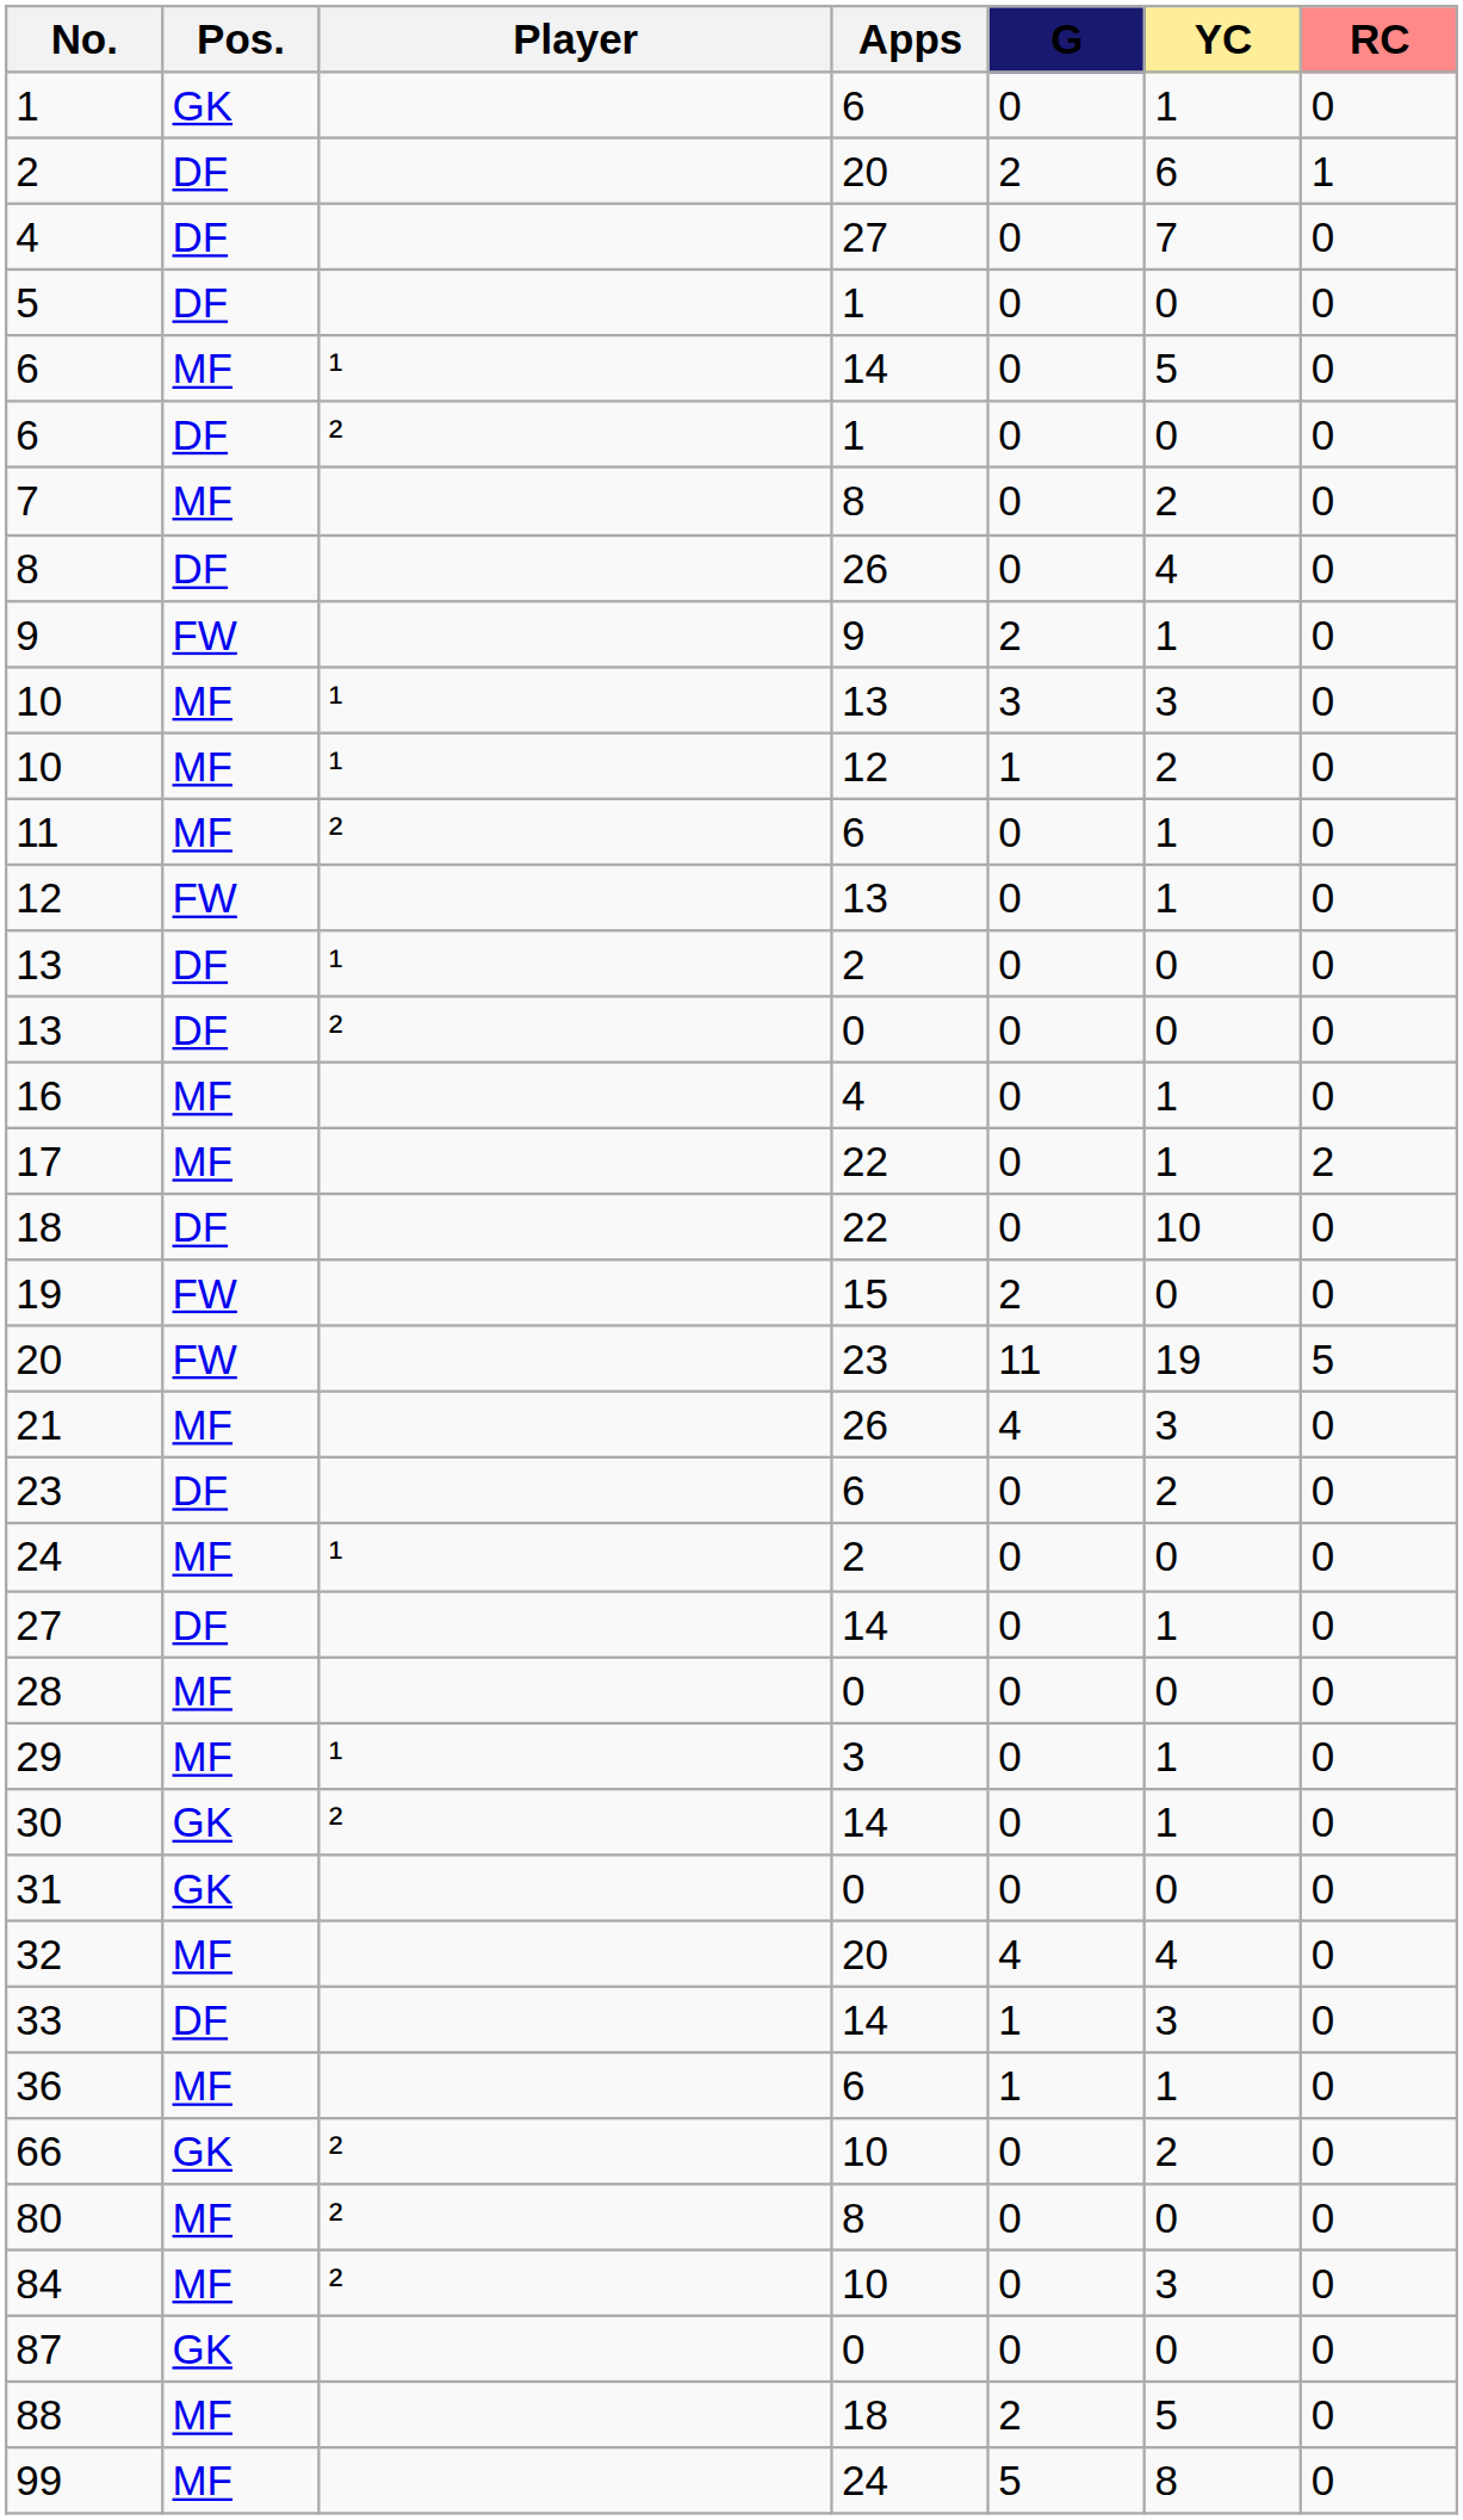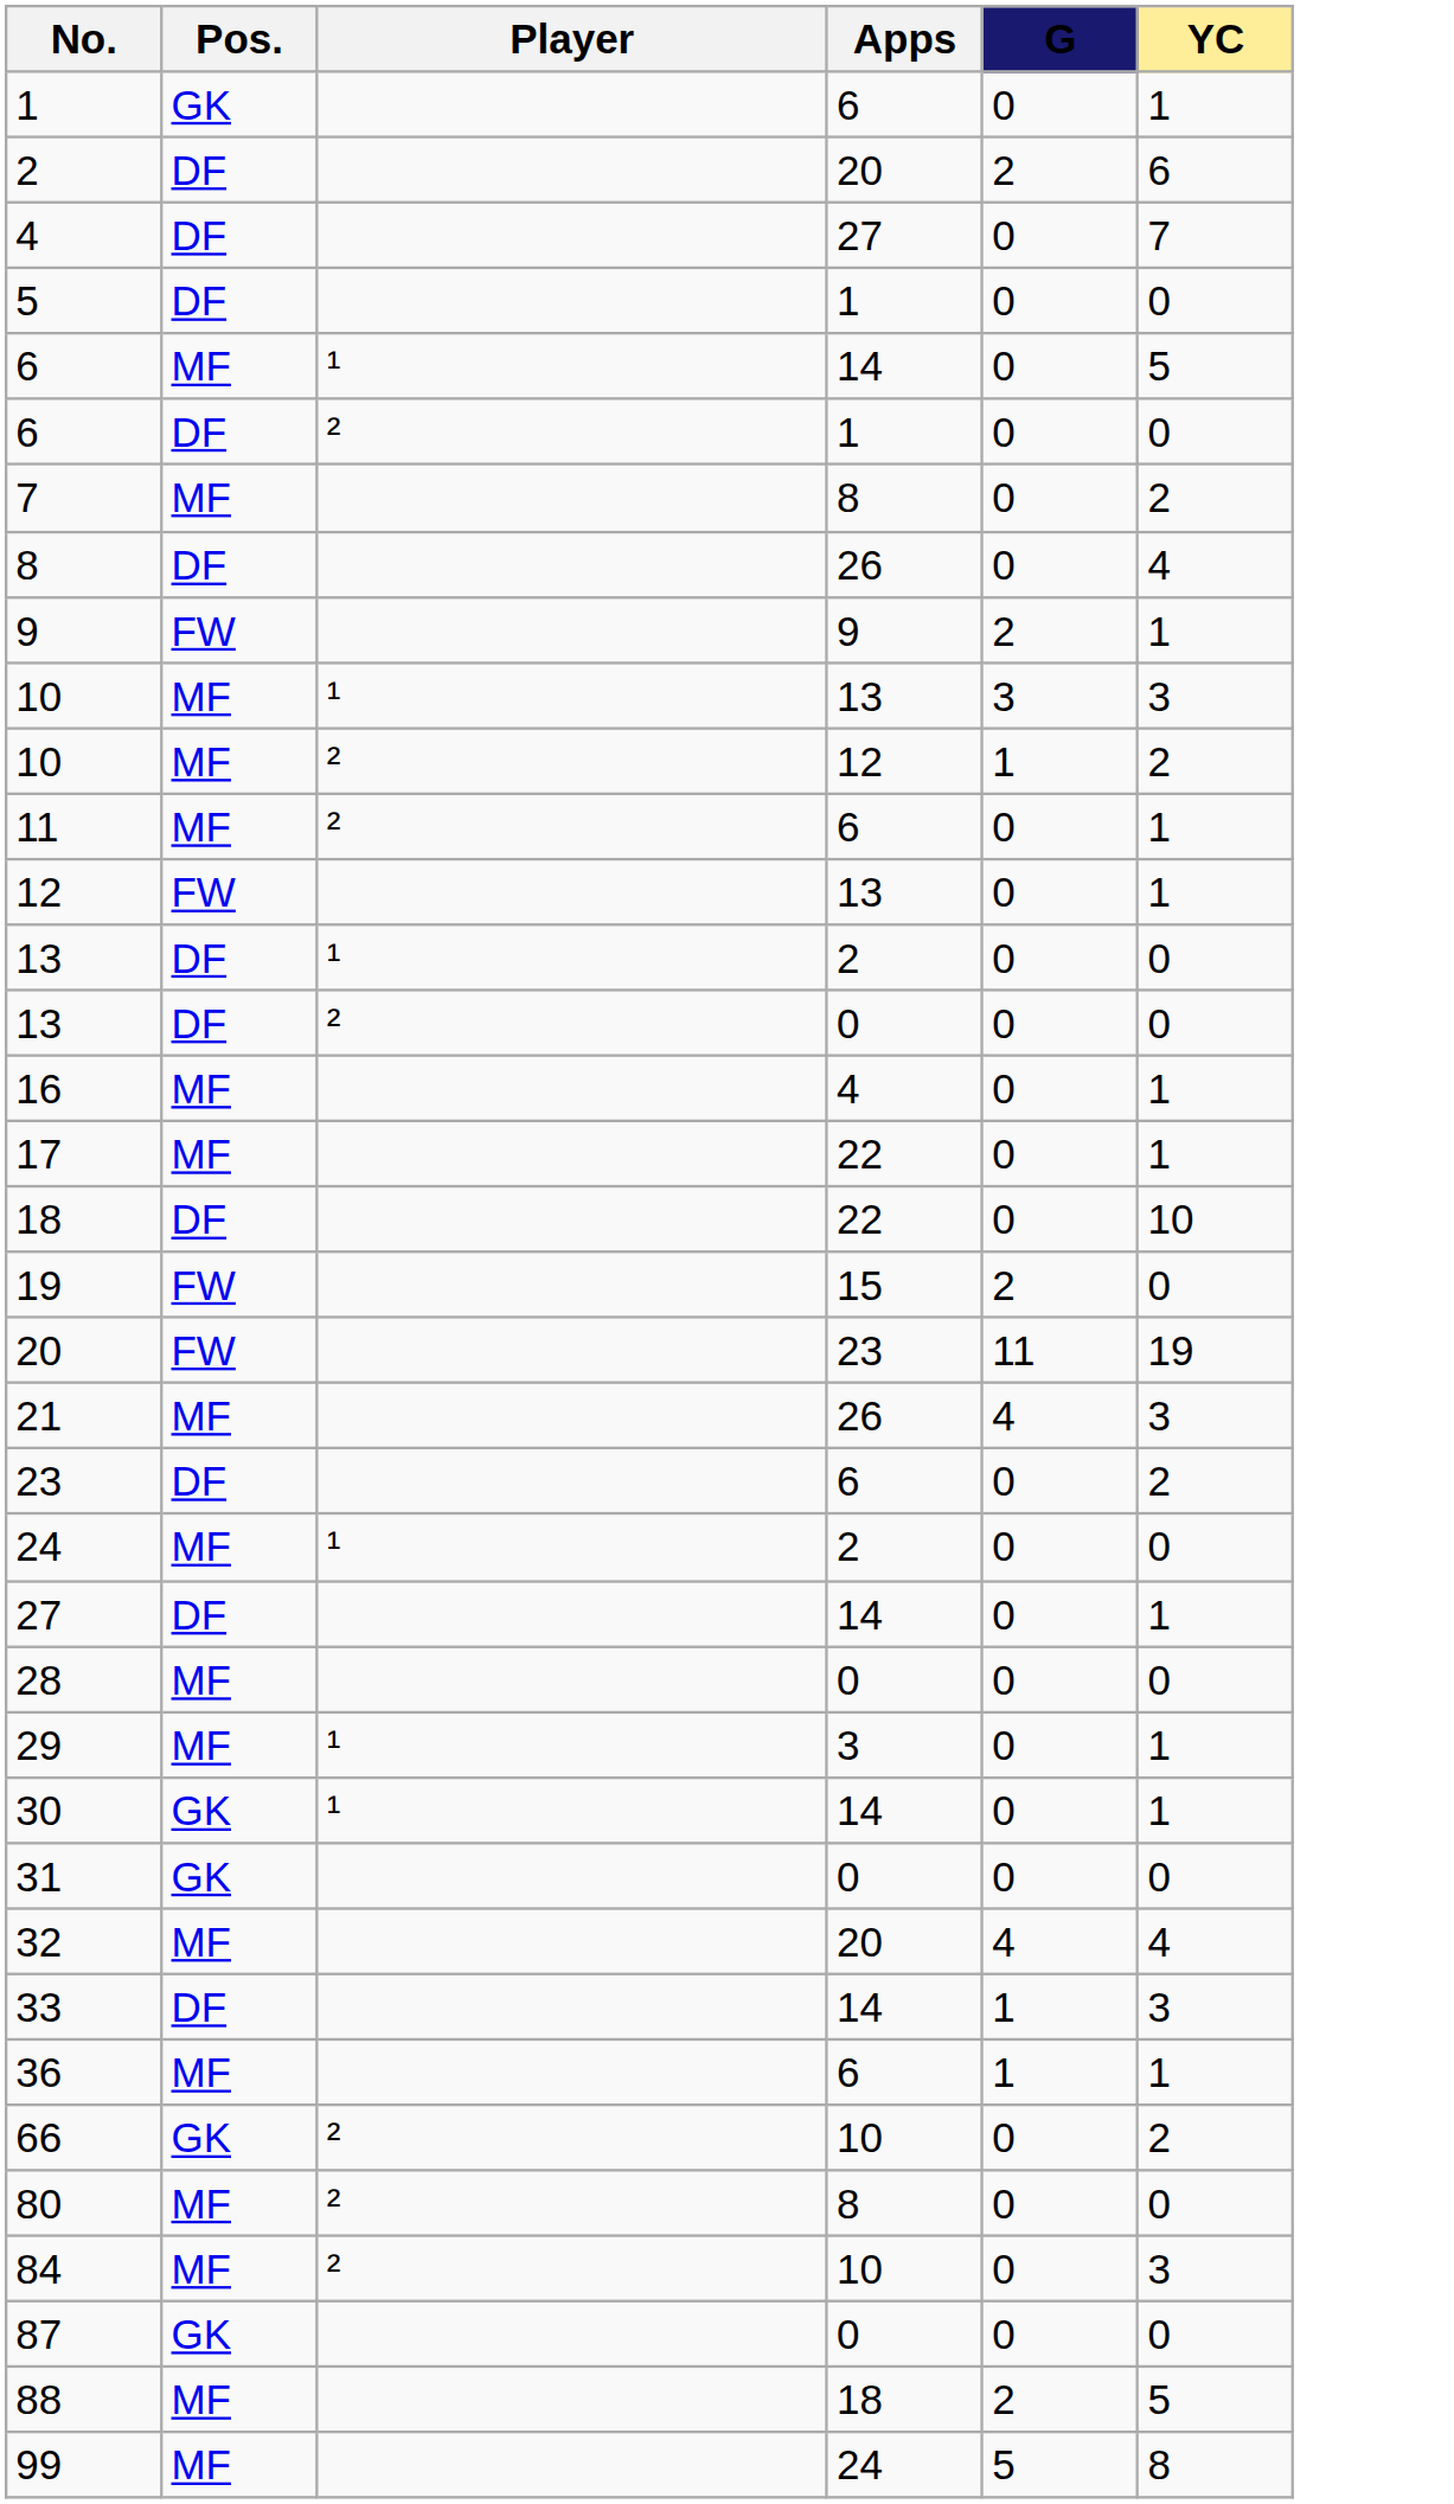- column: RC | 0 | 1 | 0 | 0 | 0 | 0 | 0 | 0 | 0 | 0 | 0 | 0 | 0 | 0 | 0 | 0 | 2 | 0 | 0 | 5 | 0 | 0 | 0 | 0 | 0 | 0 | 0 | 0 | 0 | 0 | 0 | 0 | 0 | 0 | 0 | 0 | 0
10 / 12 | Player: ¹ -> ²
30 | Player: ² -> ¹
